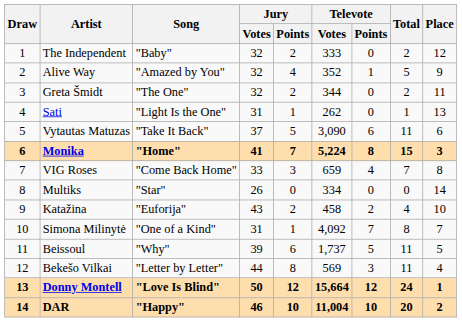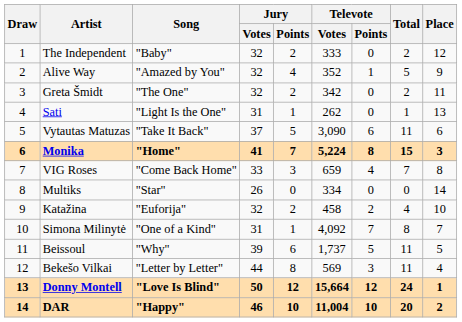Greta Šmidt | Televote / Votes: 344 -> 342
Katažina | Jury / Votes: 43 -> 32
